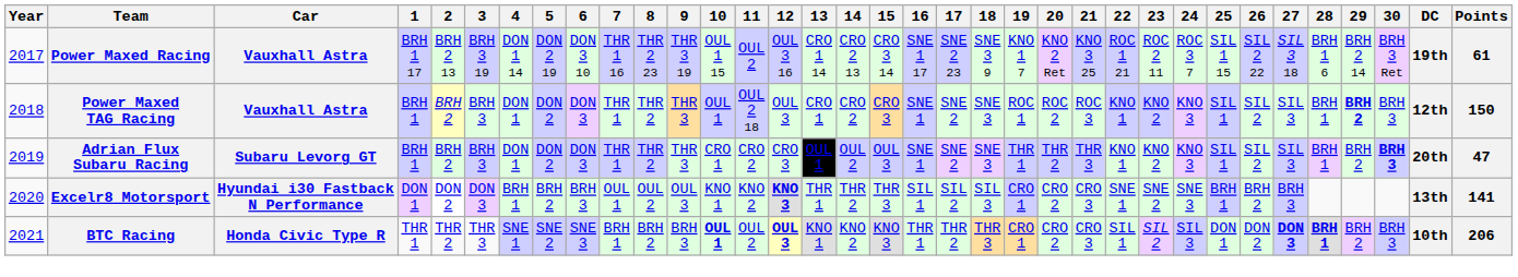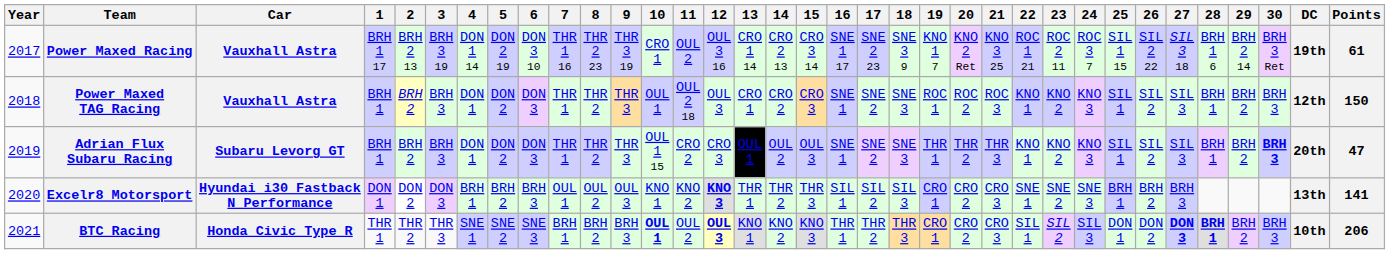Power Maxed Racing | 10: OUL 1 15 -> CRO 1
Power Maxed TAG Racing | 29: bold -> normal
Adrian Flux Subaru Racing | 10: CRO 1 -> OUL 1 15
